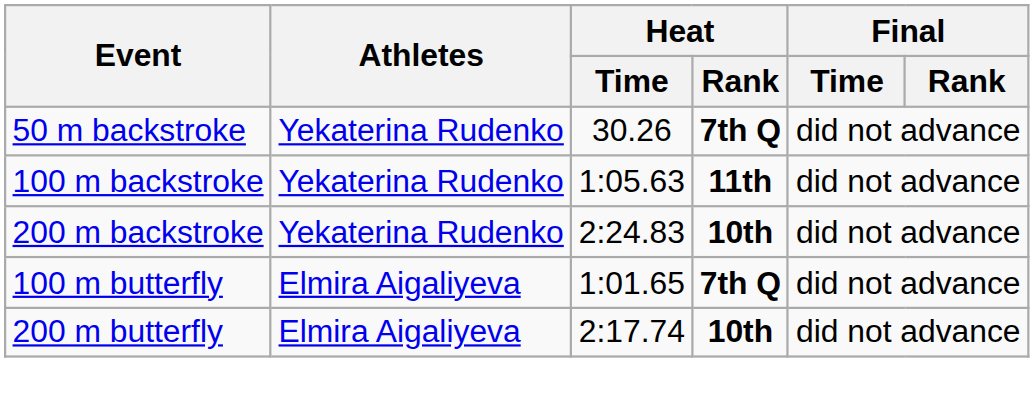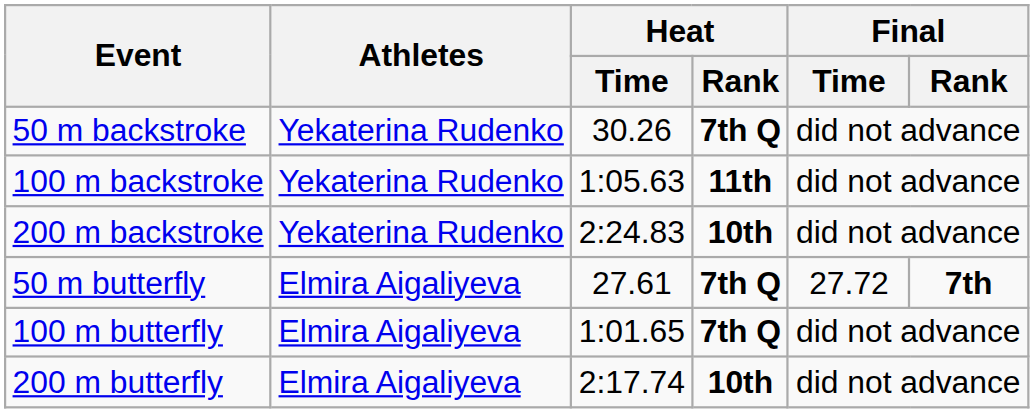+ row: 50 m butterfly | Elmira Aigaliyeva | 27.61 | 7th Q | 27.72 | 7th
